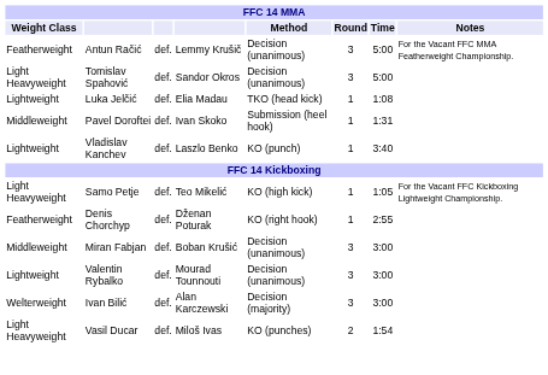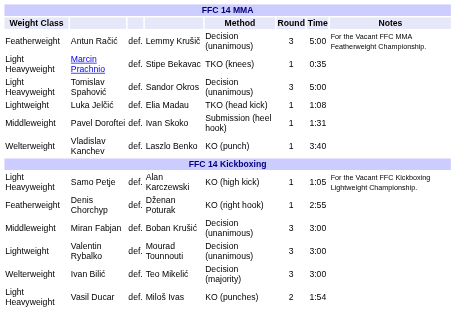+ row: Light Heavyweight | Marcin Prachnio | def. | Stipe Bekavac | TKO (knees) | 1 | 0:35
Vladislav Kanchev | Weight Class: Lightweight -> Welterweight
Samo Petje | column 4: Teo Mikelić -> Alan Karczewski
Ivan Bilić | column 4: Alan Karczewski -> Teo Mikelić
